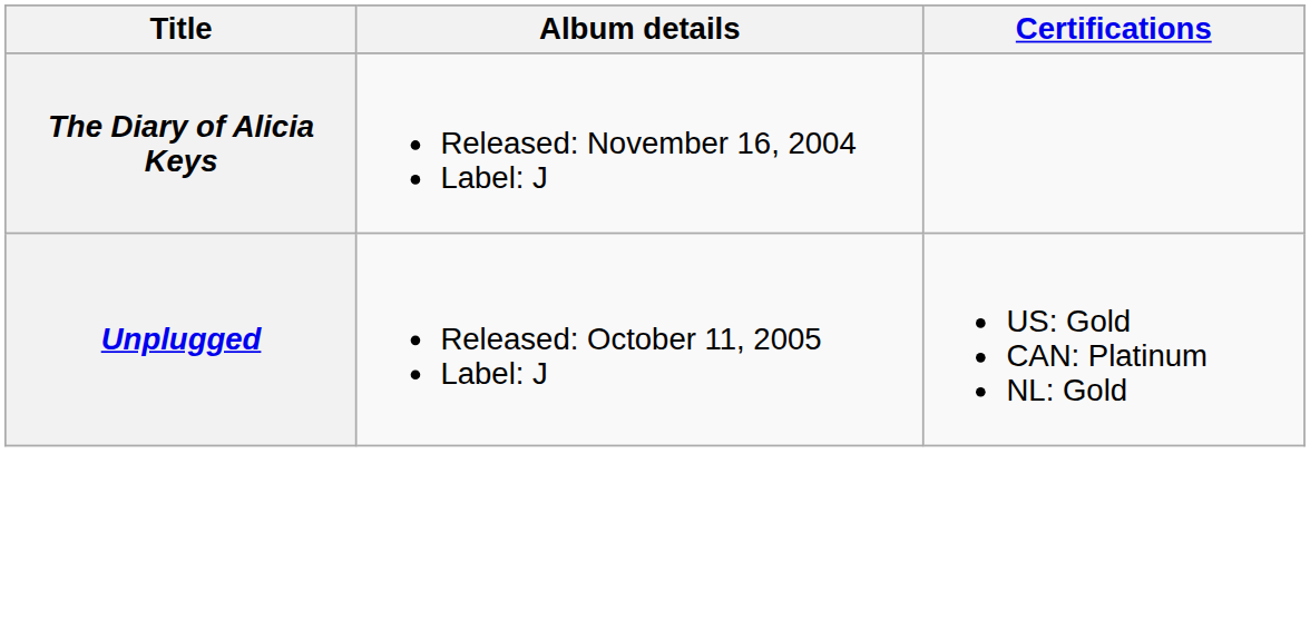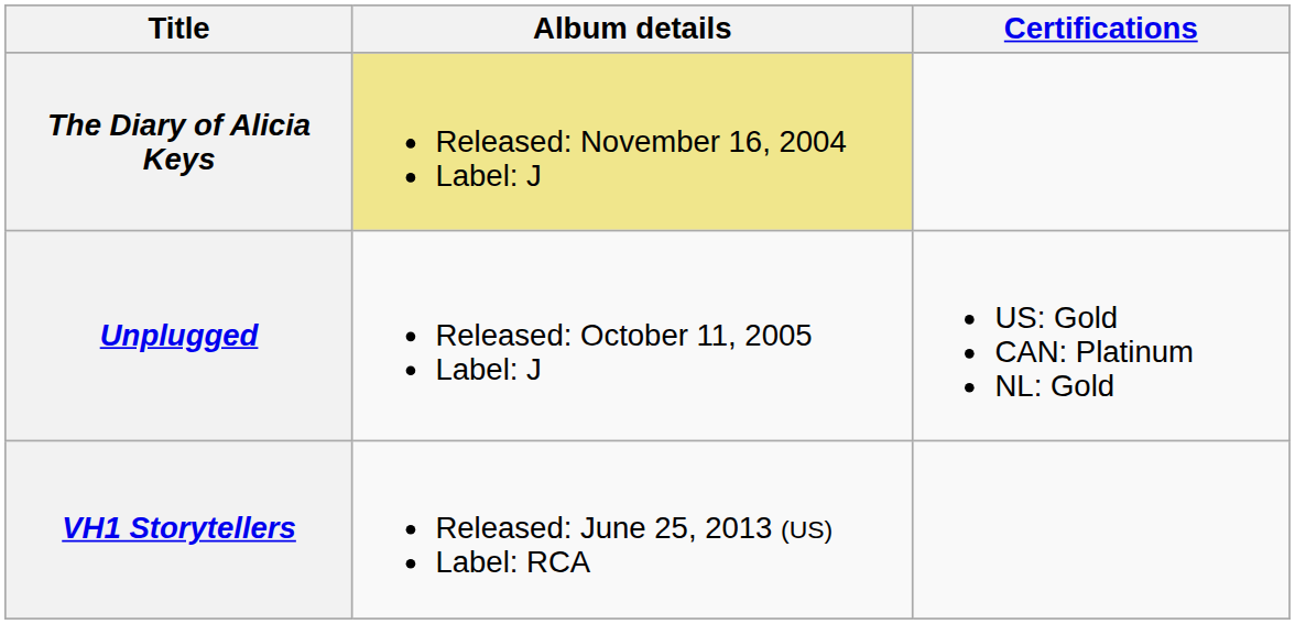The Diary of Alicia Keys | Album details: no background -> khaki background
+ row: VH1 Storytellers | Released: June 25, 2013 (US) Label: RCA
